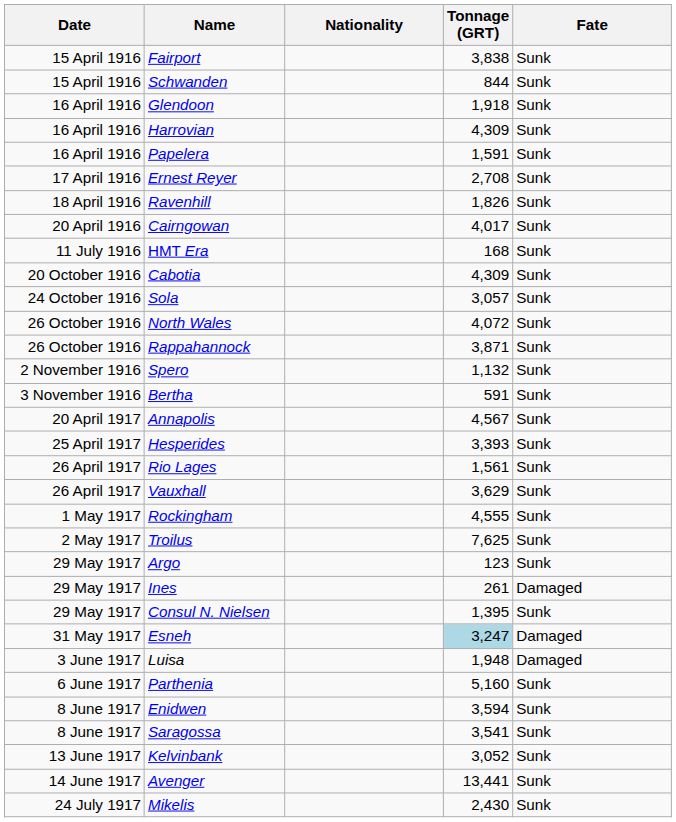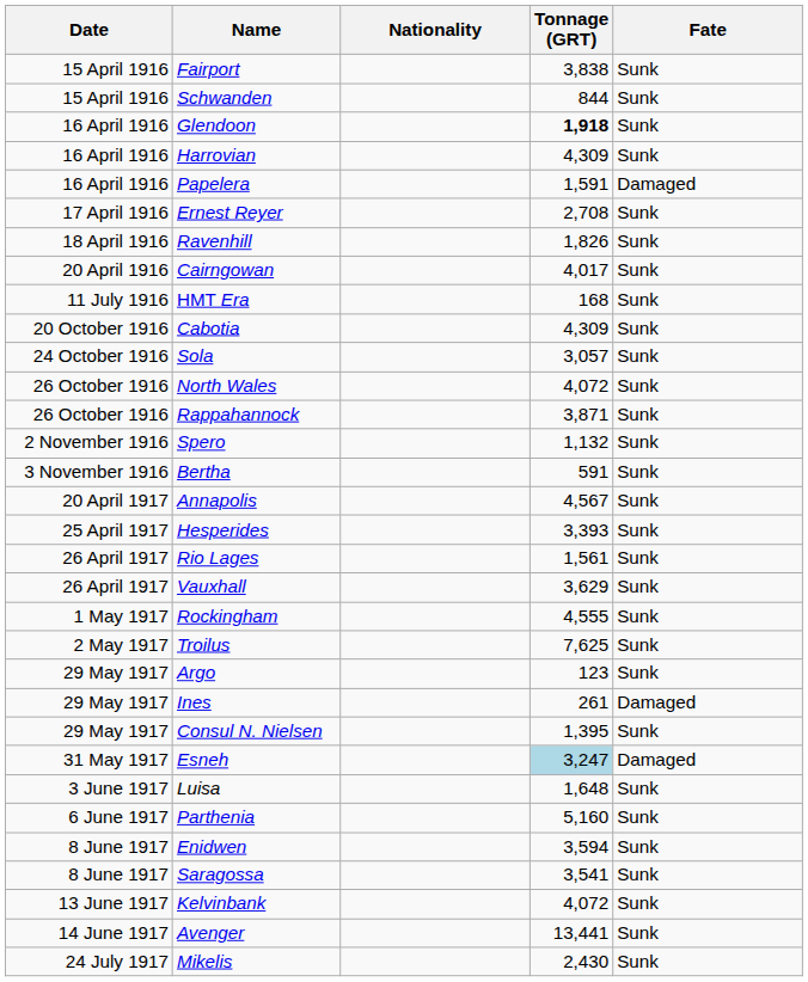Glendoon | Tonnage (GRT): normal -> bold
Papelera | Fate: Sunk -> Damaged
Luisa | Tonnage (GRT): 1,948 -> 1,648
Luisa | Fate: Damaged -> Sunk
Kelvinbank | Tonnage (GRT): 3,052 -> 4,072
